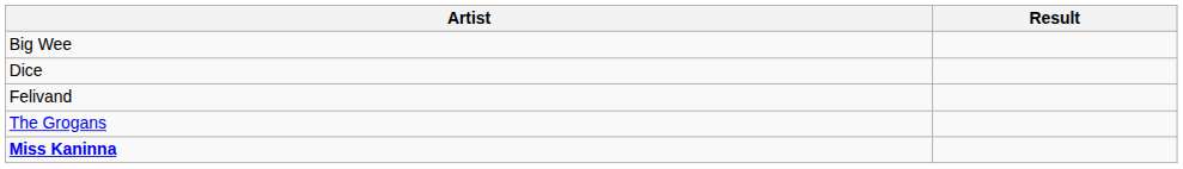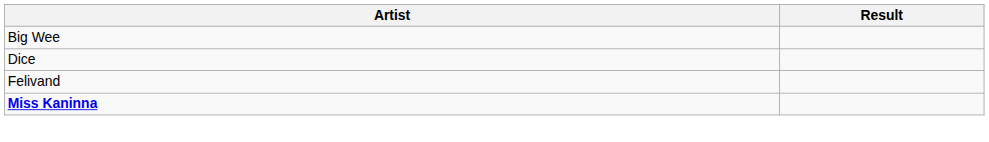- row: The Grogans
